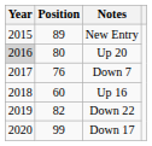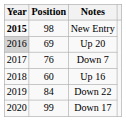New Entry | Year: normal -> bold
New Entry | Position: 89 -> 98
Up 20 | Position: 80 -> 69
Down 22 | Position: 82 -> 84
